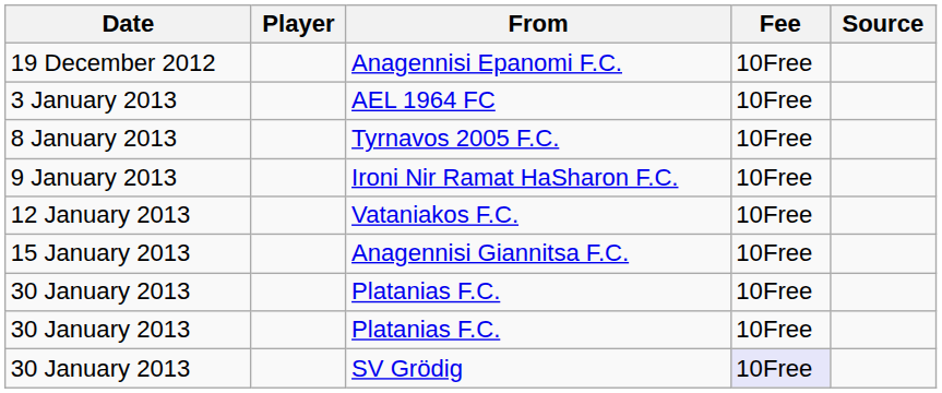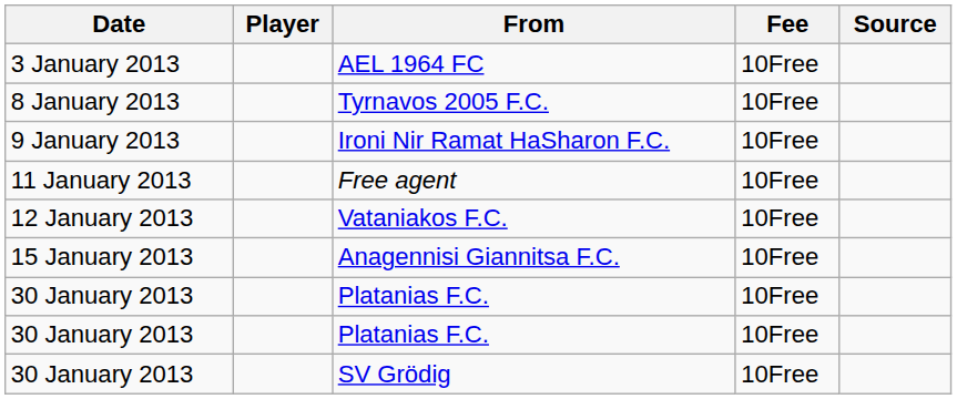- row: 19 December 2012 | Anagennisi Epanomi F.C. | 10Free
+ row: 11 January 2013 | Free agent | 10Free
SV Grödig | Fee: lavender background -> no background
